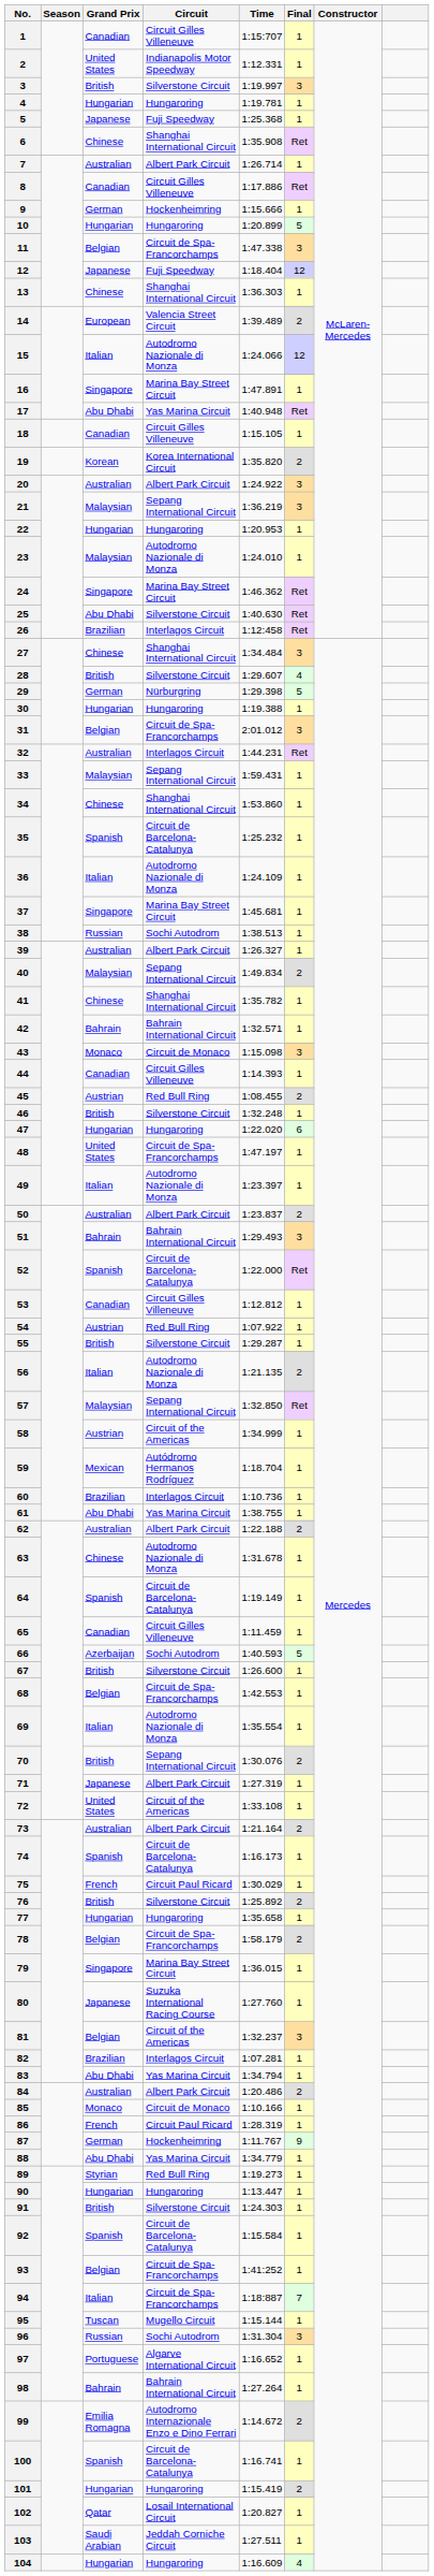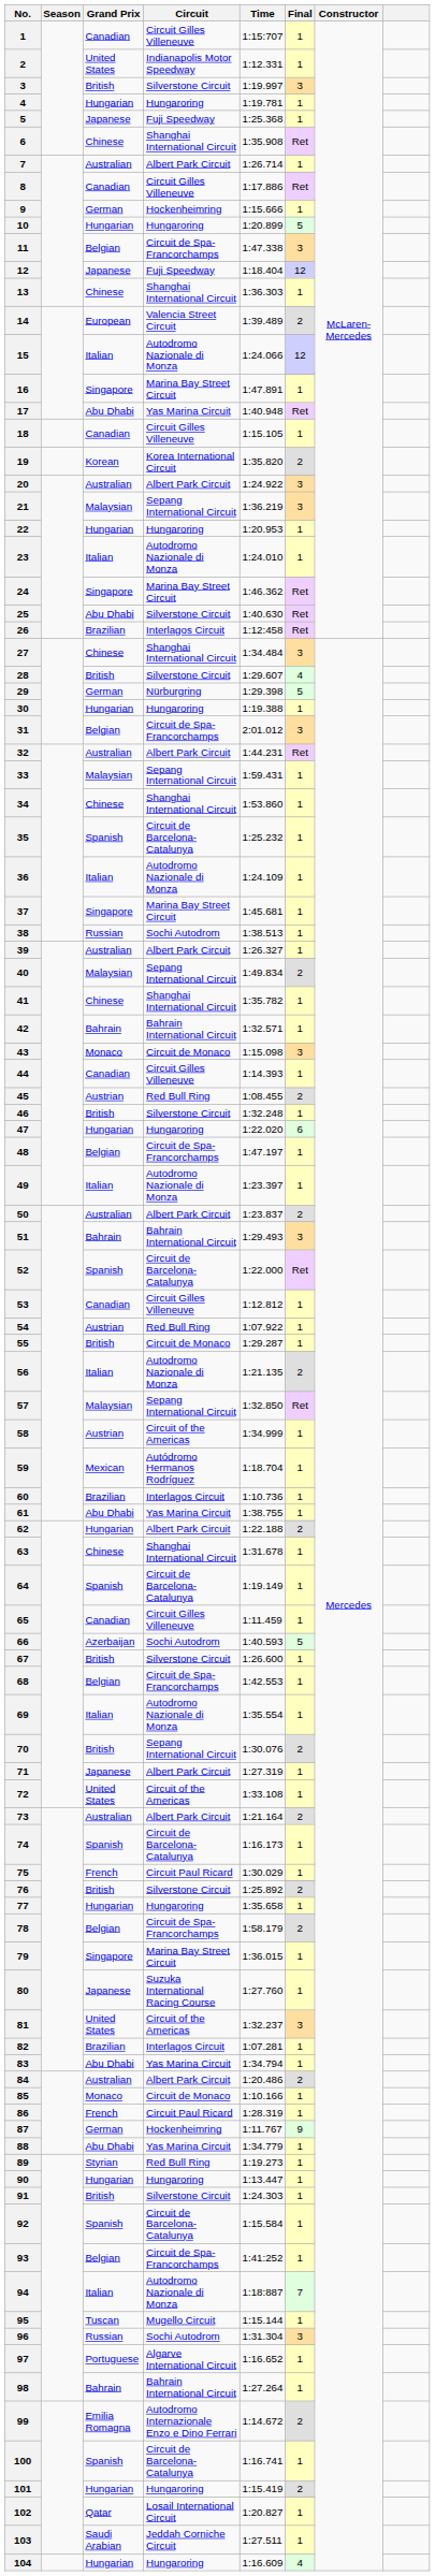23 | Grand Prix: Malaysian -> Italian
32 | Circuit: Interlagos Circuit -> Albert Park Circuit
48 | Grand Prix: United States -> Belgian
55 | Circuit: Silverstone Circuit -> Circuit de Monaco
62 | Grand Prix: Australian -> Hungarian
63 | Circuit: Autodromo Nazionale di Monza -> Shanghai International Circuit
81 | Grand Prix: Belgian -> United States
94 | Circuit: Circuit de Spa-Francorchamps -> Autodromo Nazionale di Monza
